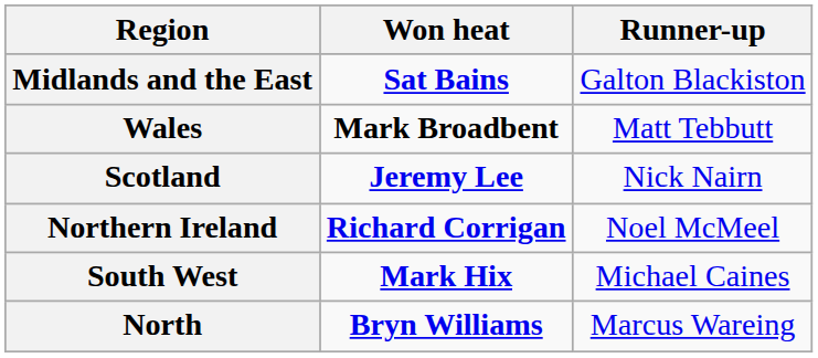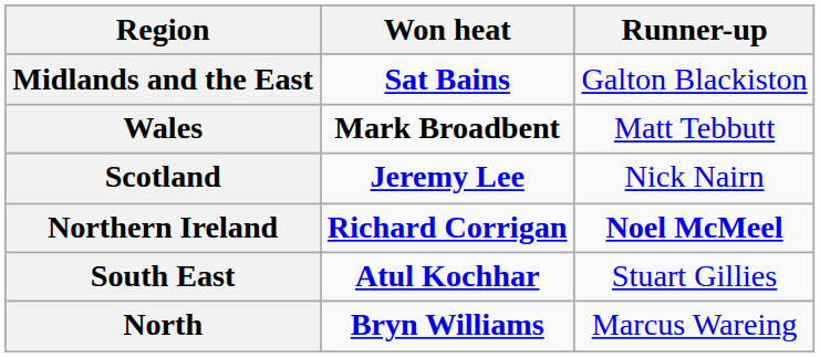Northern Ireland | Runner-up: normal -> bold
+ row: South East | Atul Kochhar | Stuart Gillies
- row: South West | Mark Hix | Michael Caines
